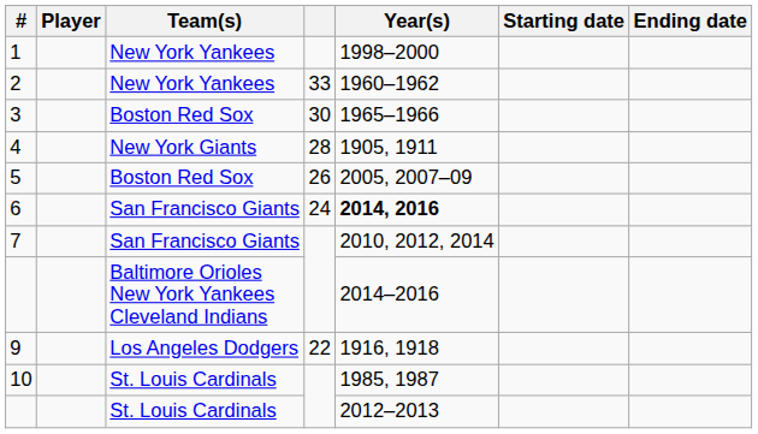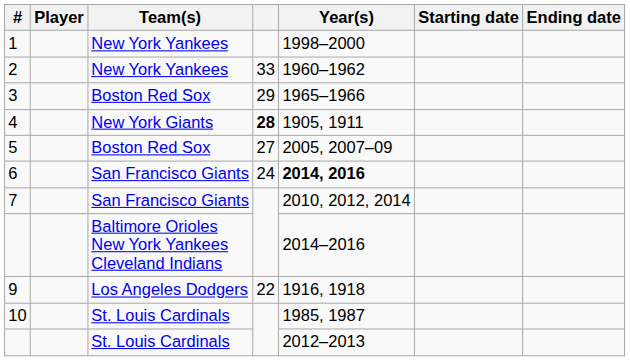3 | column 4: 30 -> 29
4 | column 4: normal -> bold
5 | column 4: 26 -> 27
